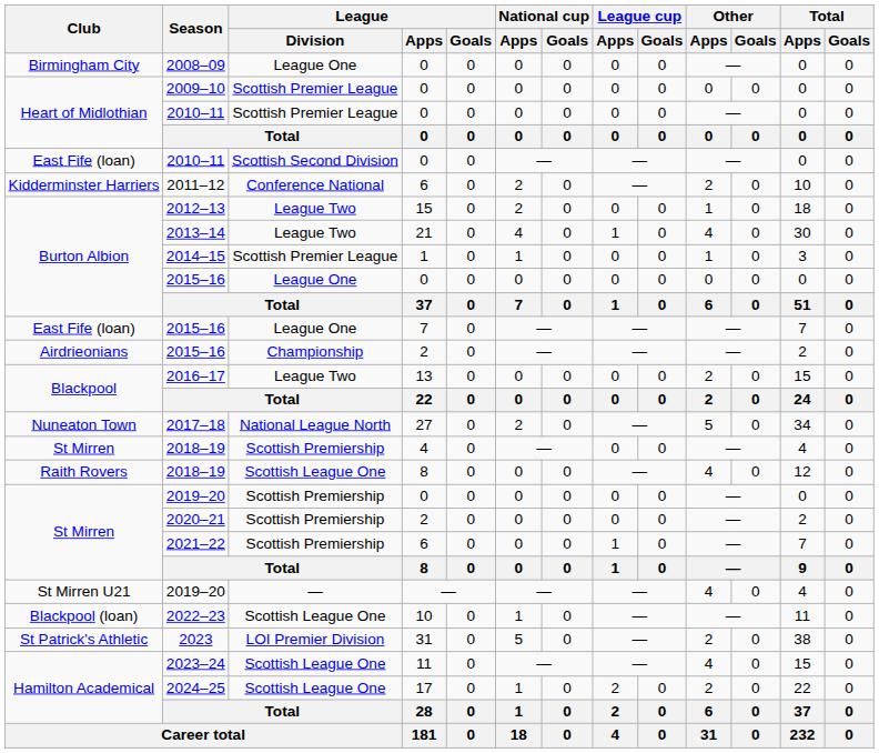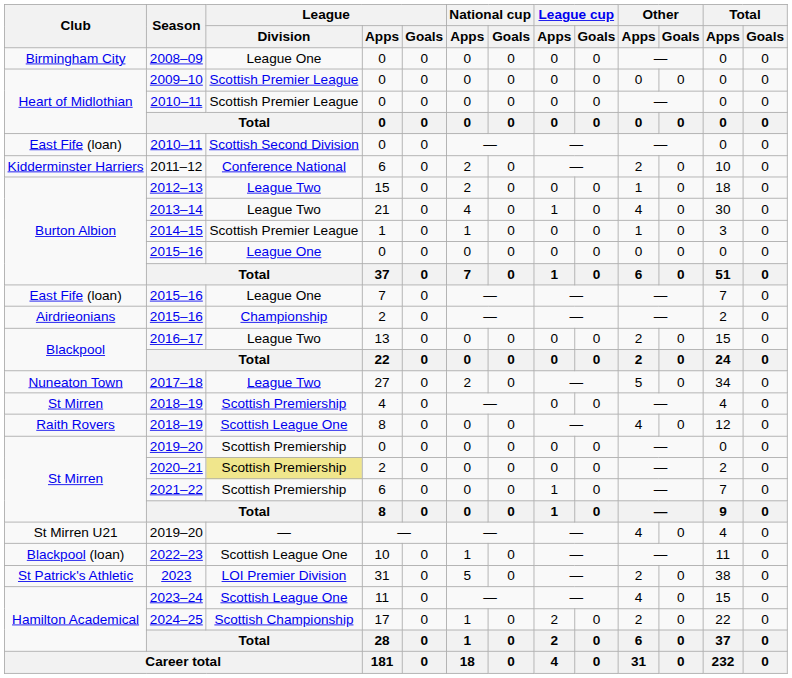2017–18 | League / Division: National League North -> League Two
2020–21 | League / Division: no background -> khaki background
2024–25 | League / Division: Scottish League One -> Scottish Championship
